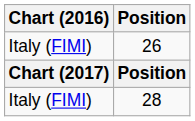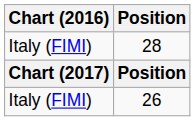rows swapped: 28 <-> 26
